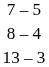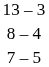rows swapped: 7 – 5 <-> 13 – 3
